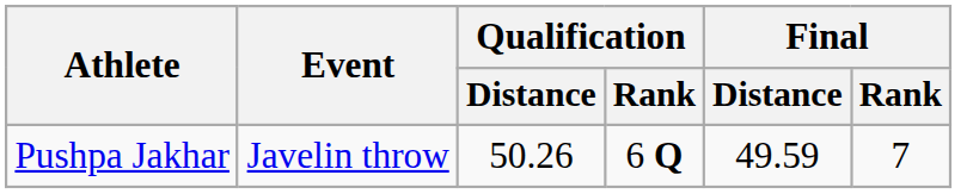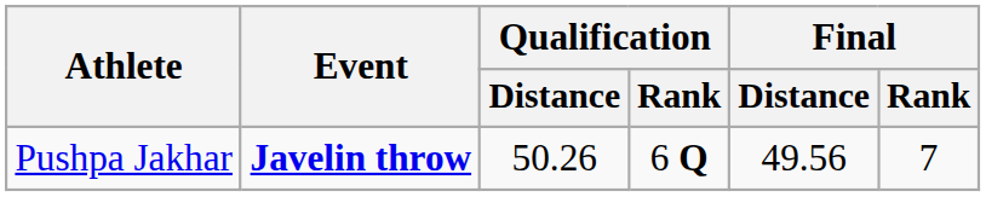Pushpa Jakhar | Event: normal -> bold
Pushpa Jakhar | Final / Distance: 49.59 -> 49.56
